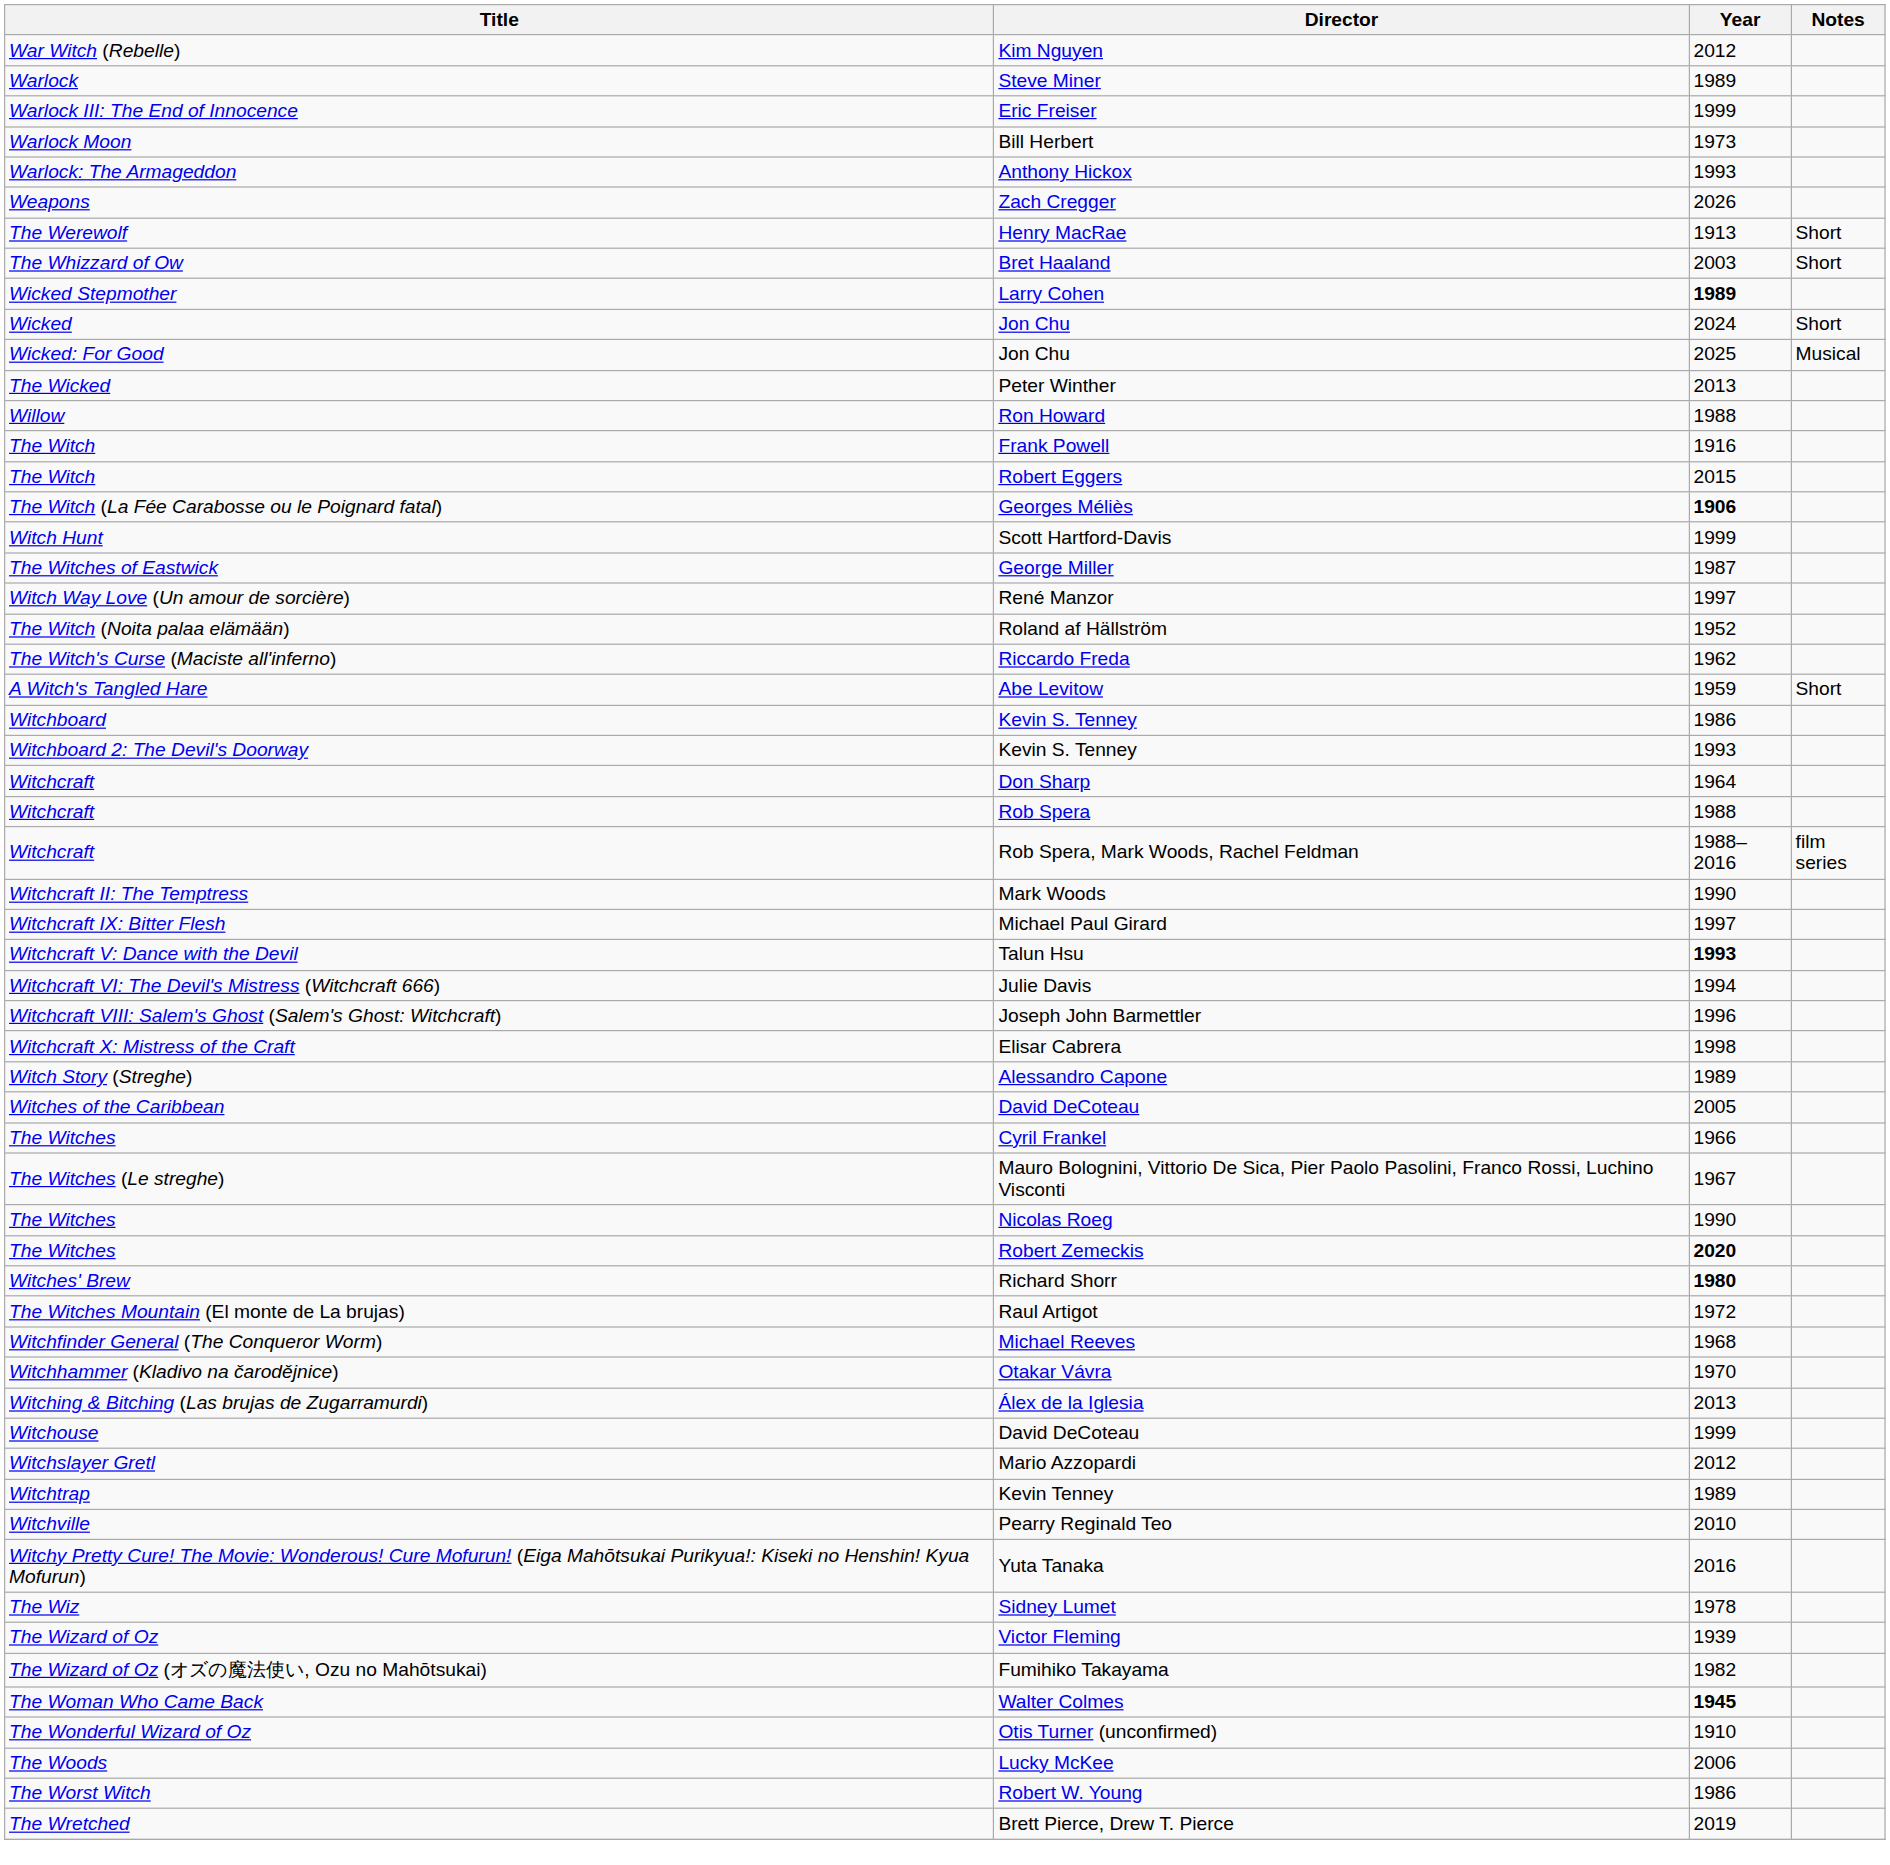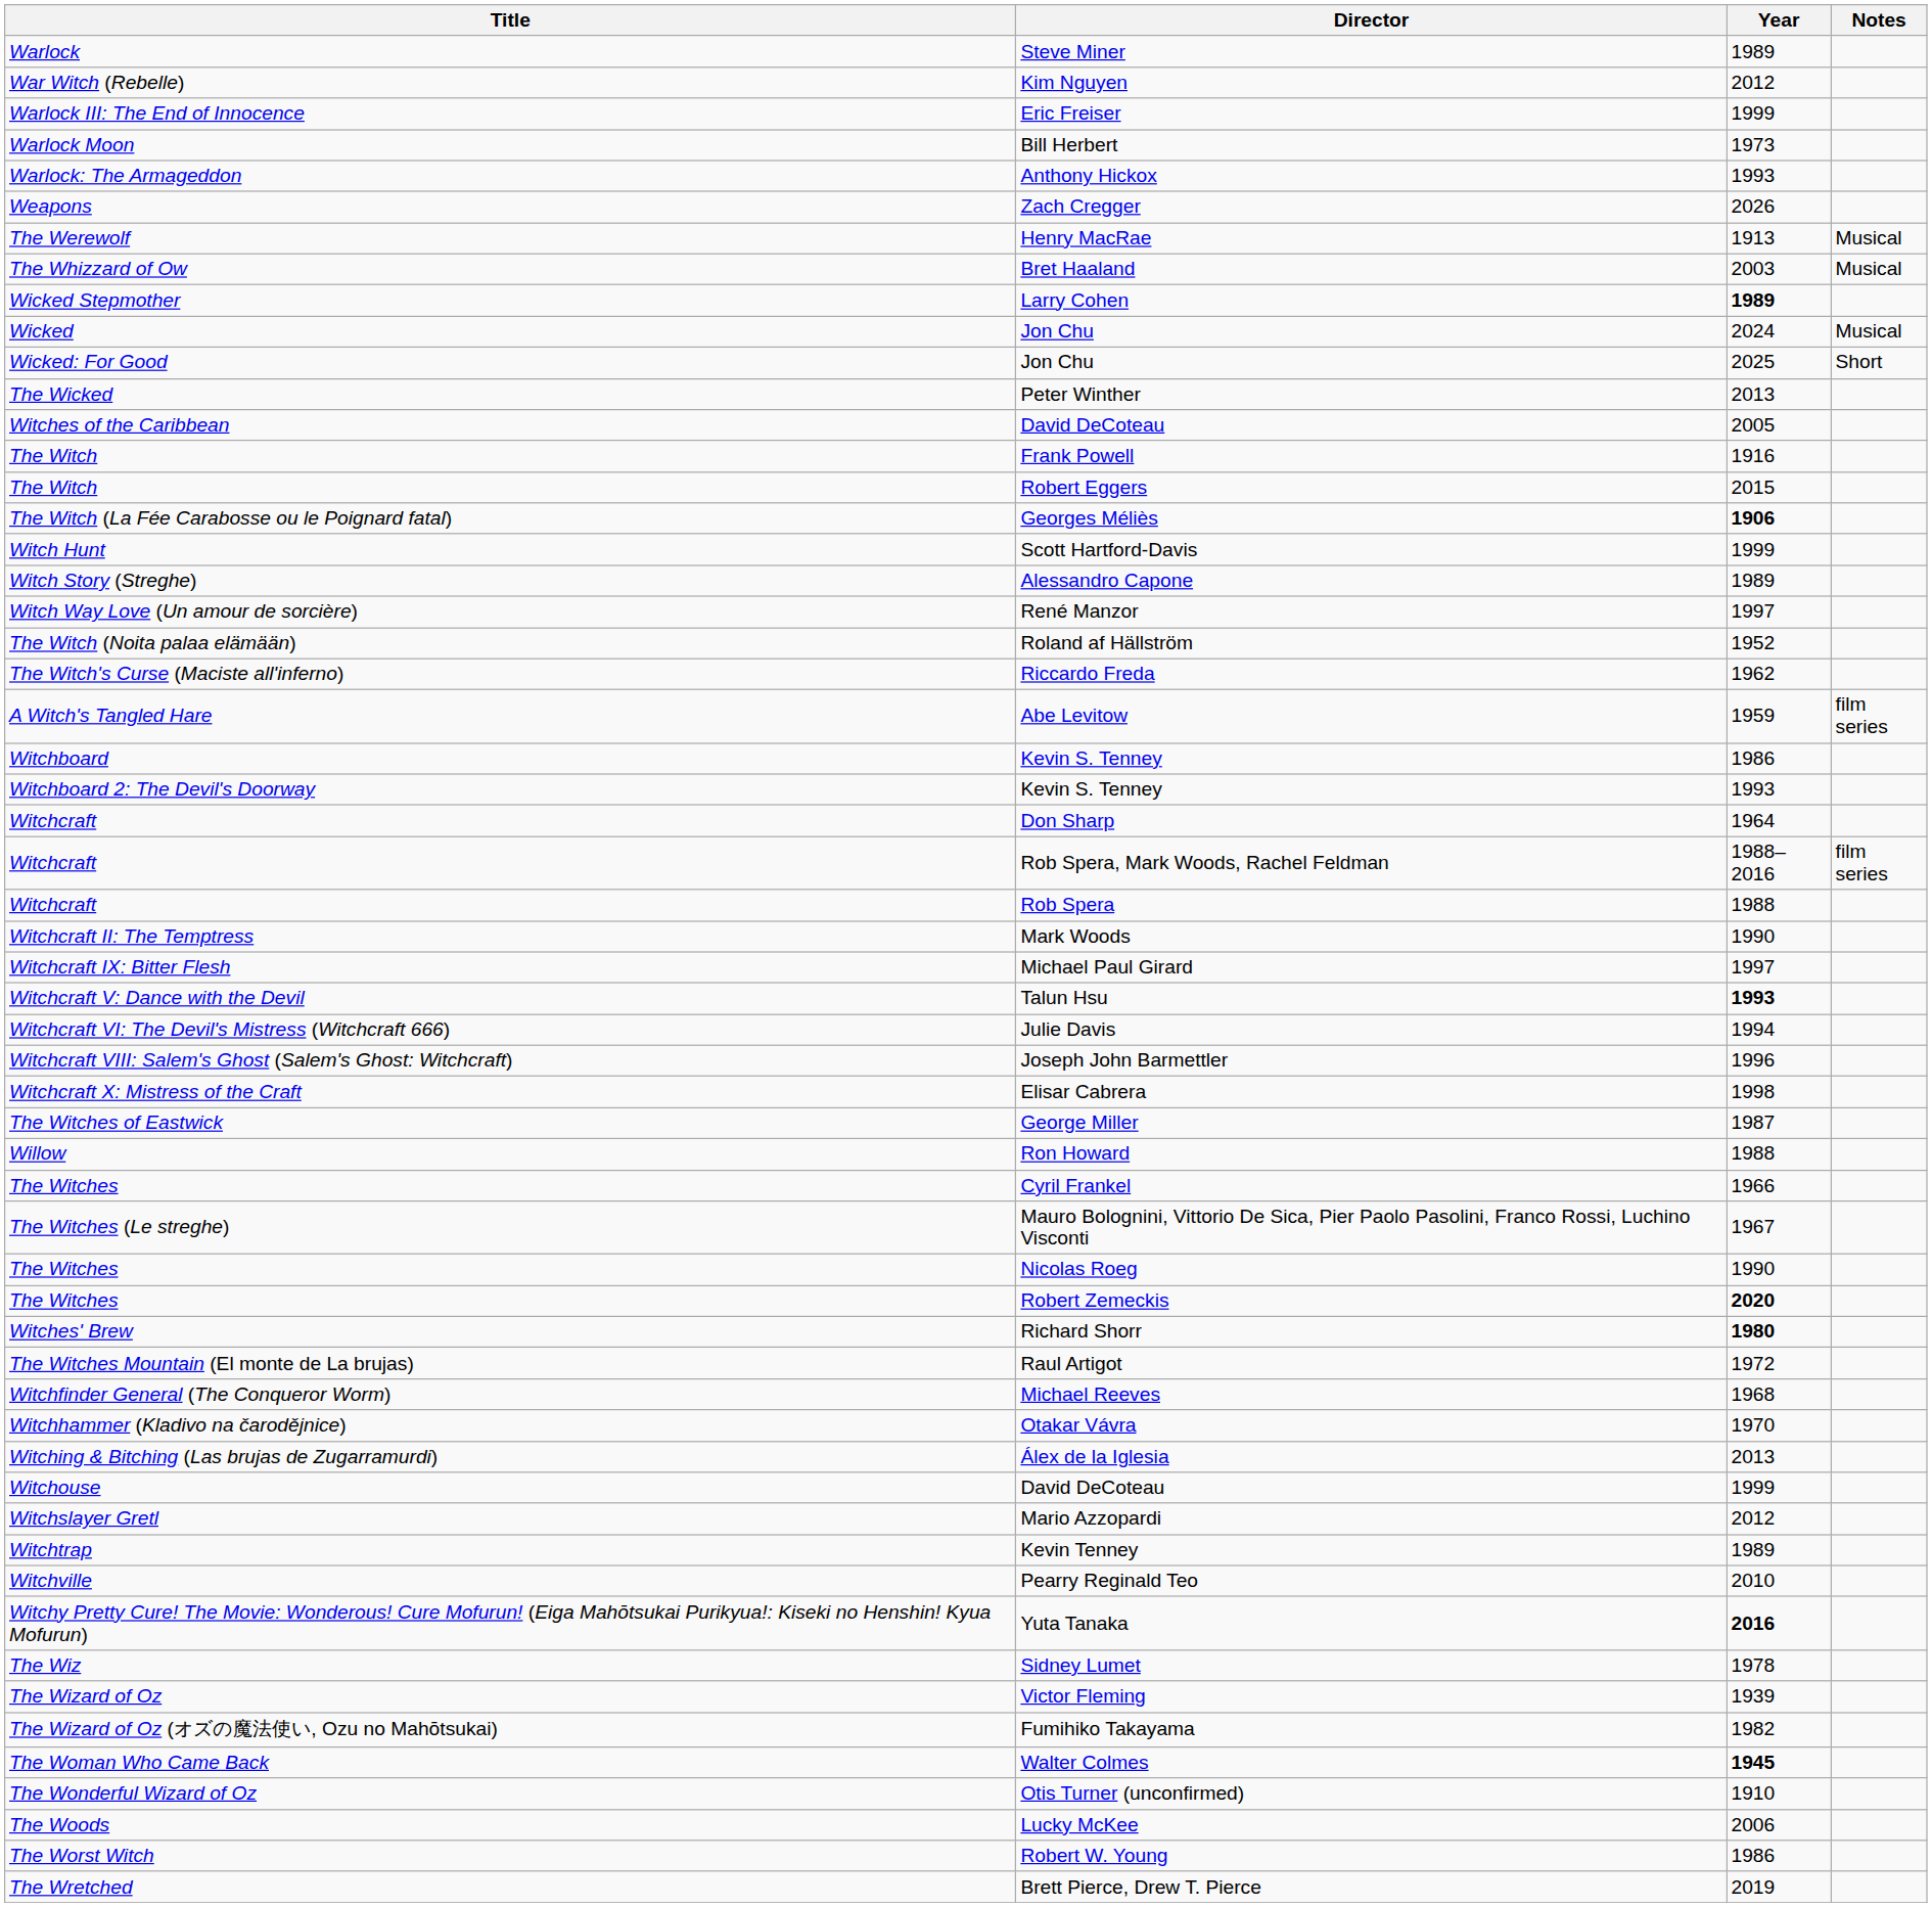rows swapped: Kim Nguyen <-> Steve Miner
Henry MacRae | Notes: Short -> Musical
Bret Haaland | Notes: Short -> Musical
Wicked / Jon Chu | Notes: Short -> Musical
Wicked: For Good / Jon Chu | Notes: Musical -> Short
rows swapped: Ron Howard <-> Witches of the Caribbean / David DeCoteau
rows swapped: Alessandro Capone <-> George Miller
Abe Levitow | Notes: Short -> film series
rows swapped: Rob Spera <-> Rob Spera, Mark Woods, Rachel Feldman
Yuta Tanaka | Year: normal -> bold
